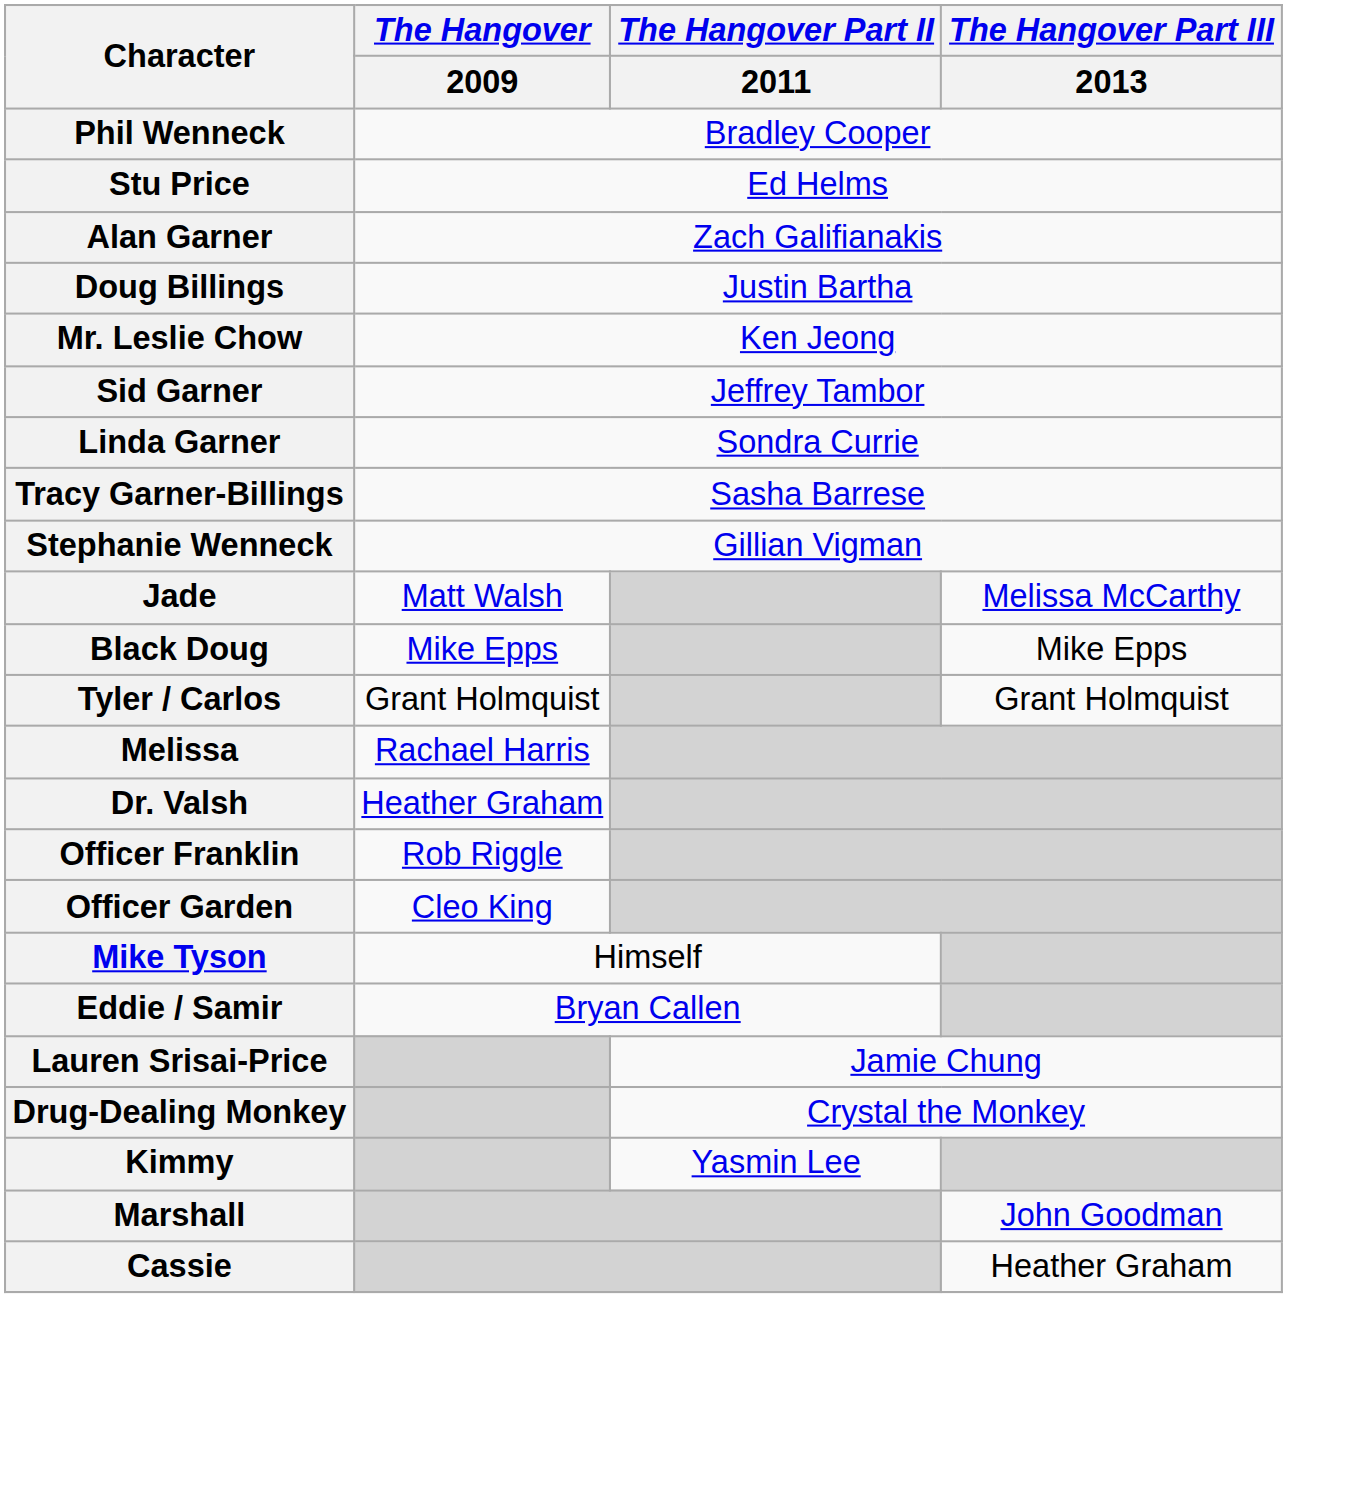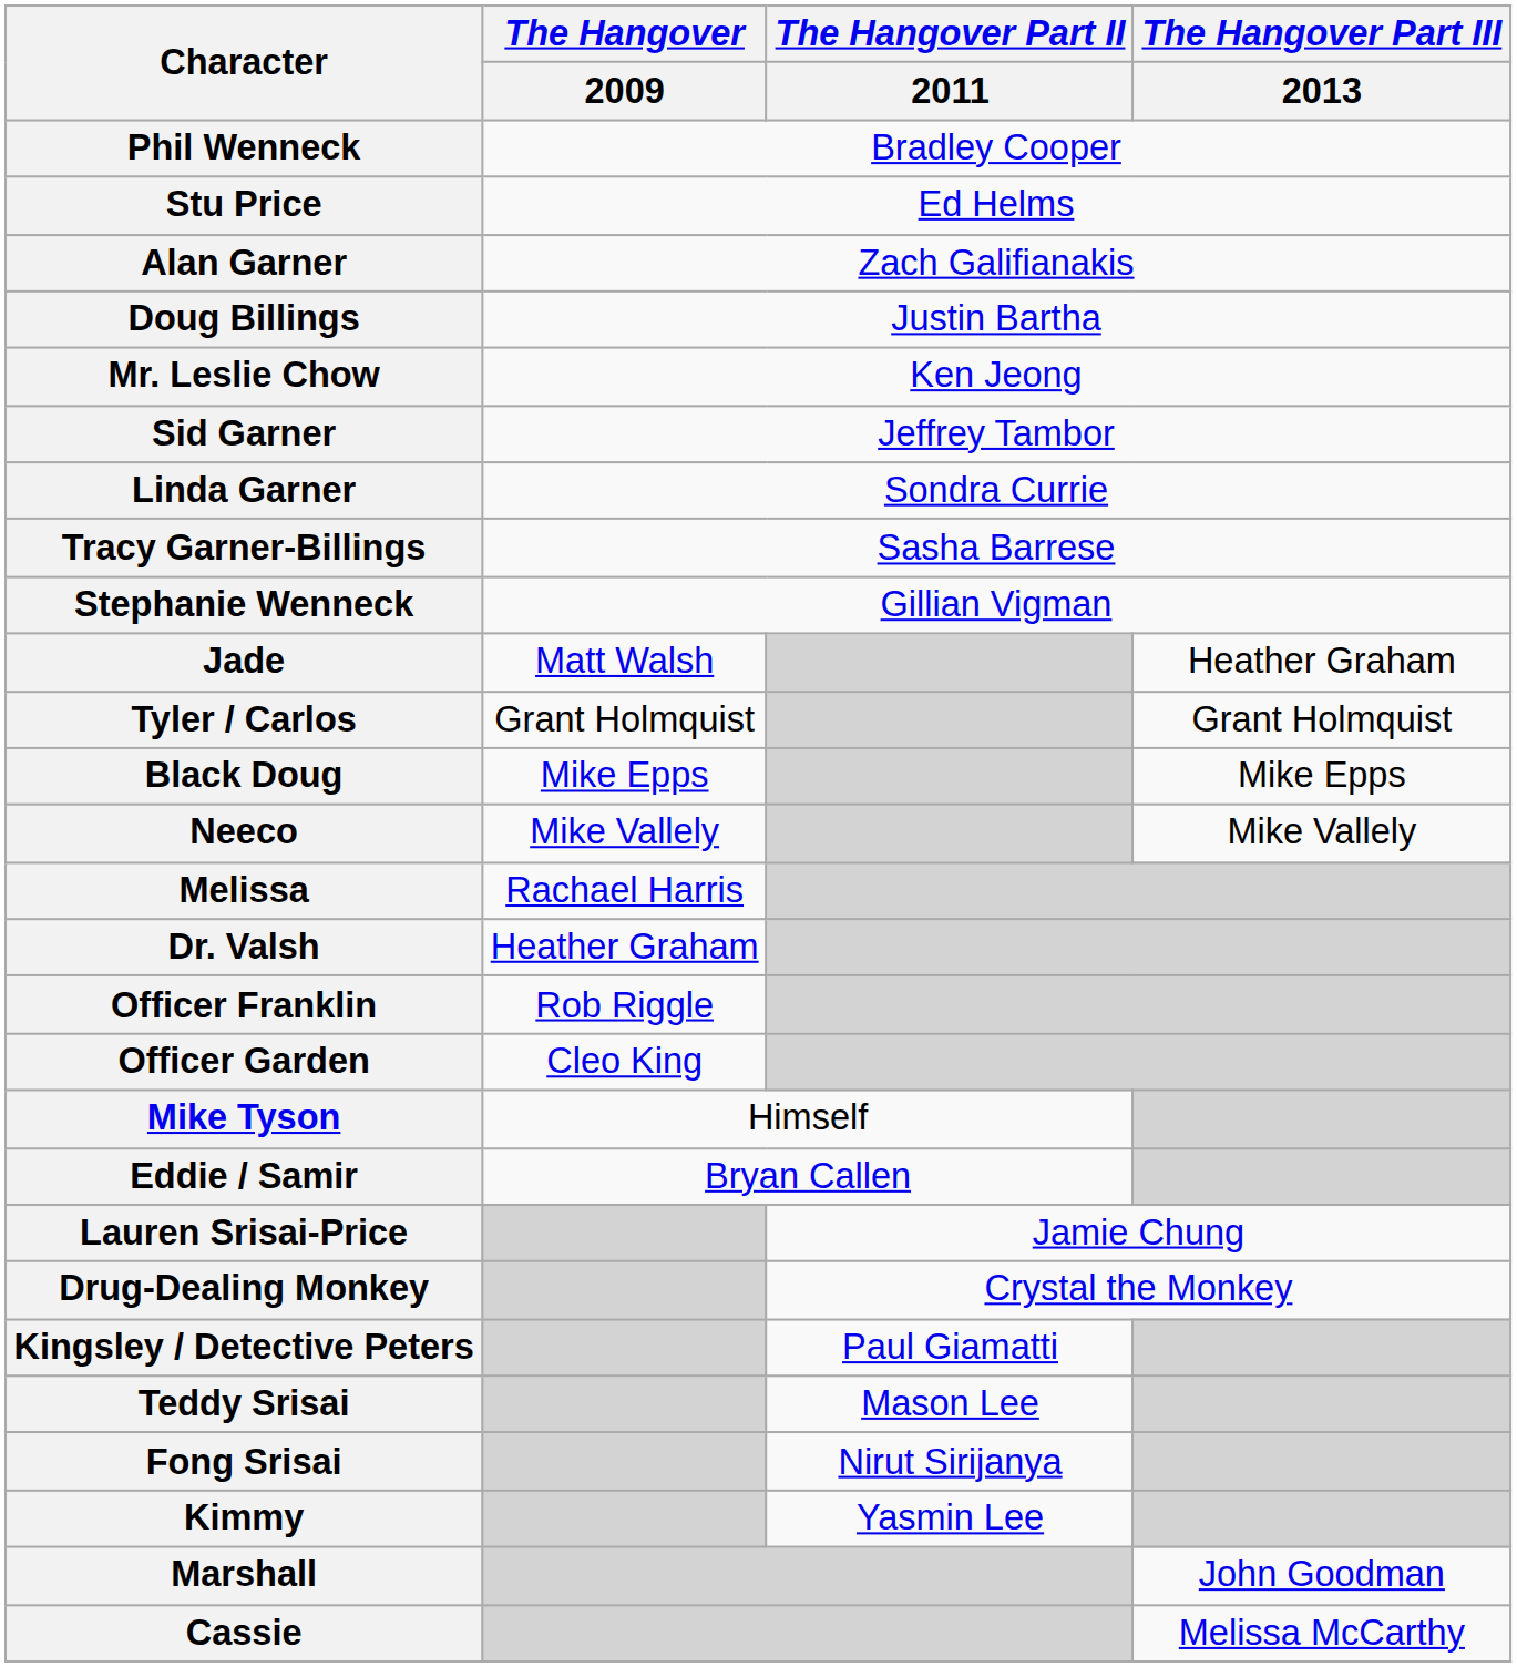Jade | The Hangover Part III / 2013: Melissa McCarthy -> Heather Graham
rows swapped: Black Doug <-> Tyler / Carlos
+ row: Neeco | Mike Vallely | Mike Vallely
+ row: Kingsley / Detective Peters | Paul Giamatti
+ row: Teddy Srisai | Mason Lee
+ row: Fong Srisai | Nirut Sirijanya
Cassie | The Hangover Part III / 2013: Heather Graham -> Melissa McCarthy
